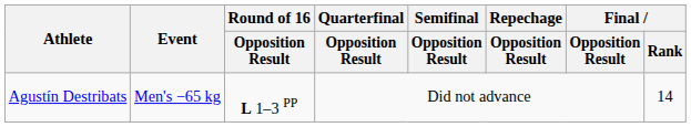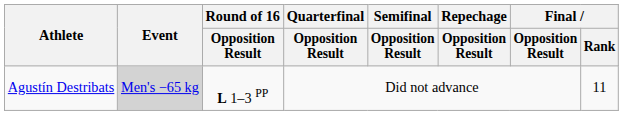Agustín Destribats | Event: no background -> lightgrey background
Agustín Destribats | Final / Rank: 14 -> 11
